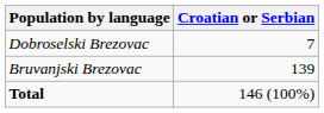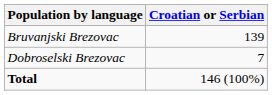rows swapped: Bruvanjski Brezovac <-> Dobroselski Brezovac
